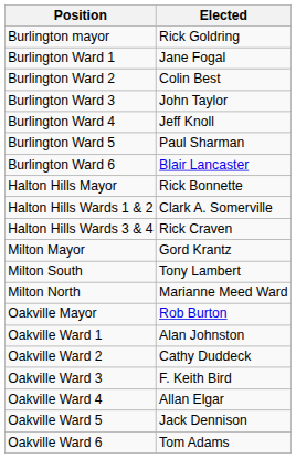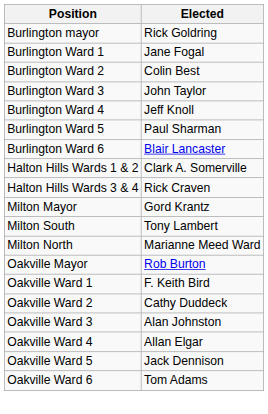- row: Halton Hills Mayor | Rick Bonnette
Oakville Ward 1 | Elected: Alan Johnston -> F. Keith Bird
Oakville Ward 3 | Elected: F. Keith Bird -> Alan Johnston
